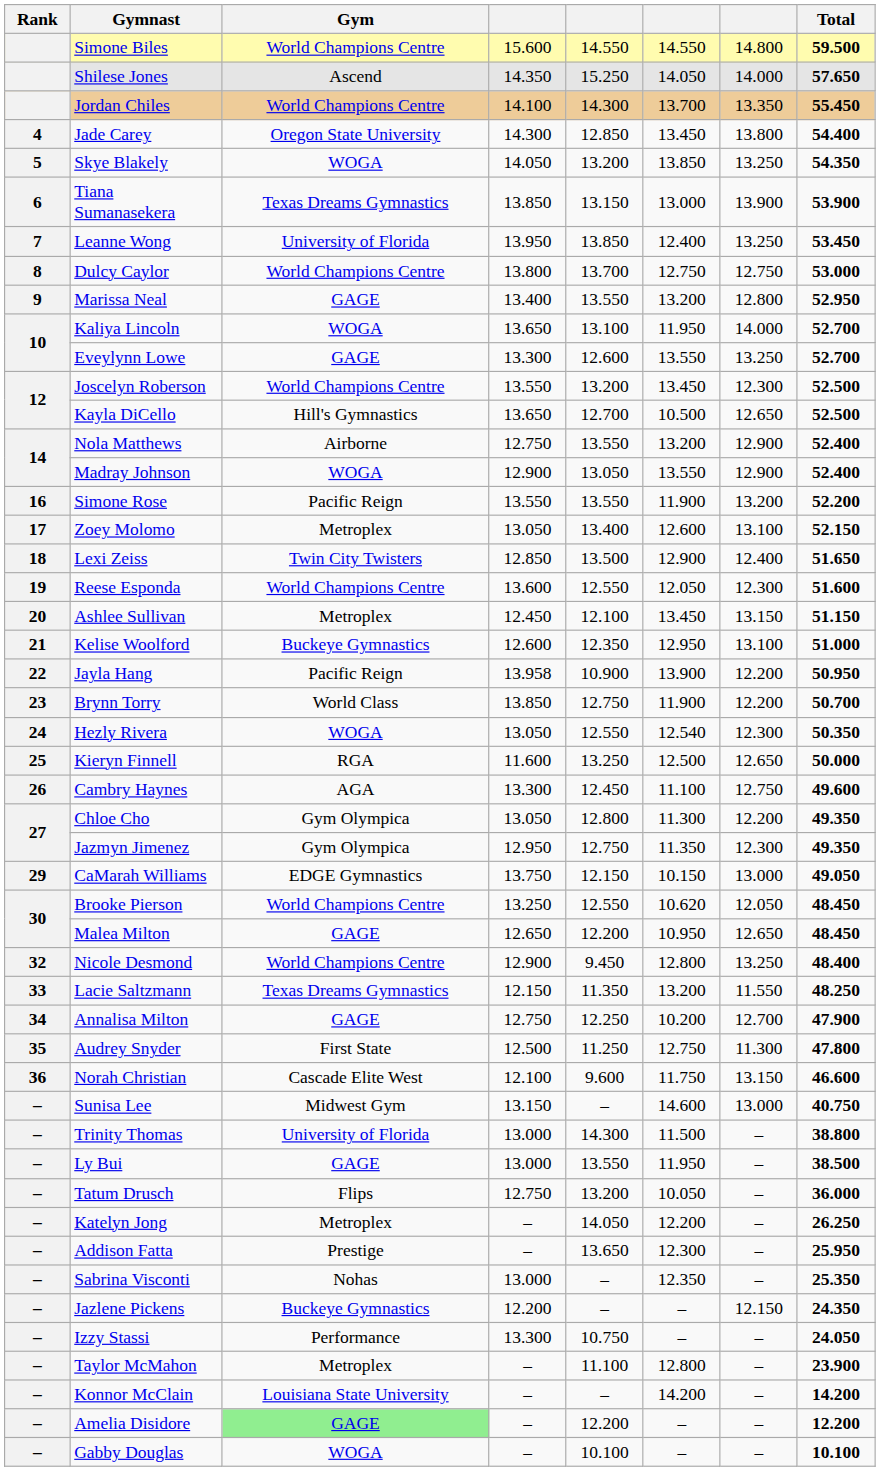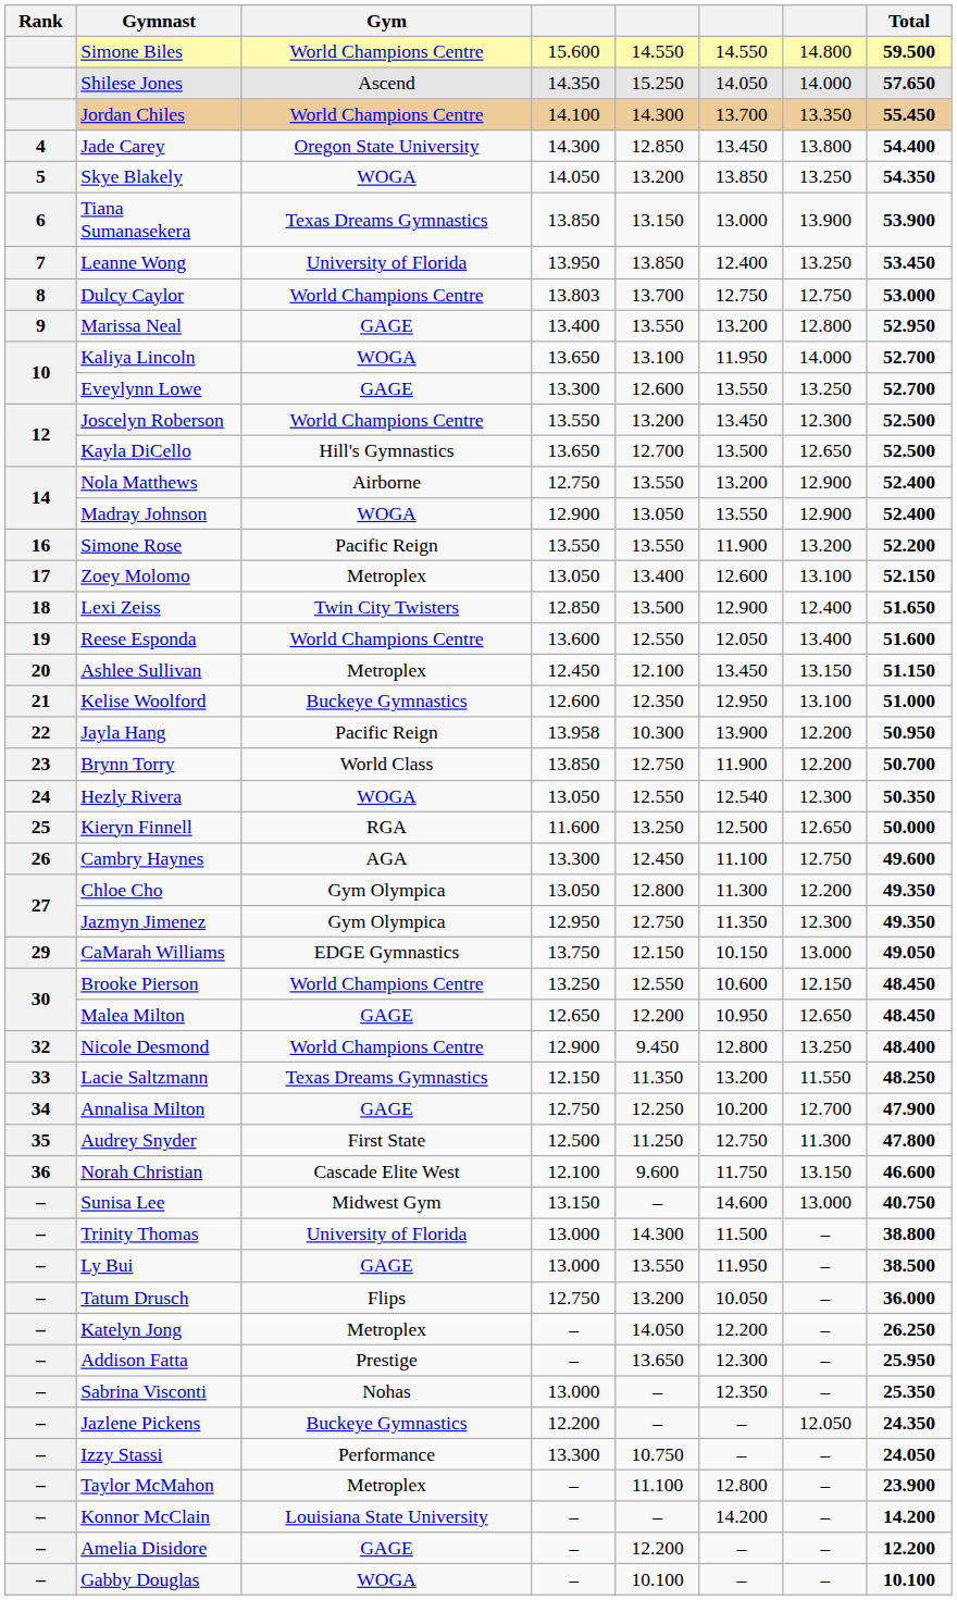Dulcy Caylor | column 4: 13.800 -> 13.803
Kayla DiCello | column 6: 10.500 -> 13.500
Reese Esponda | column 7: 12.300 -> 13.400
Jayla Hang | column 5: 10.900 -> 10.300
Brooke Pierson | column 6: 10.620 -> 10.600
Brooke Pierson | column 7: 12.050 -> 12.150
Jazlene Pickens | column 7: 12.150 -> 12.050
Amelia Disidore | Gym: lightgreen background -> no background
